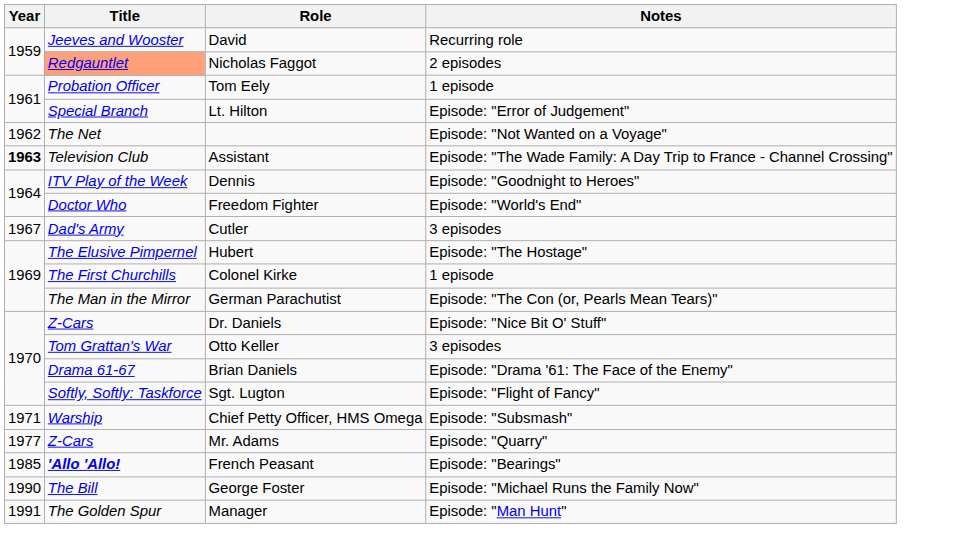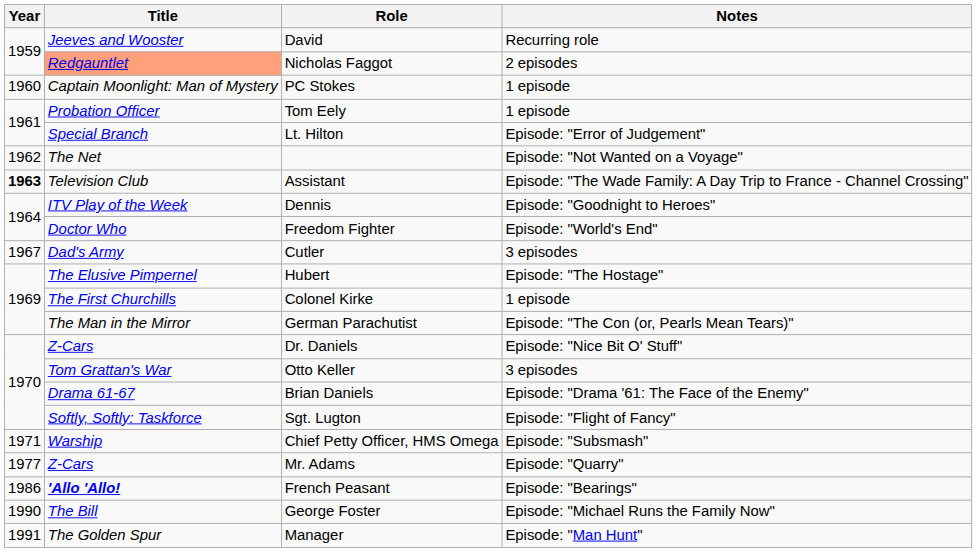+ row: 1960 | Captain Moonlight: Man of Mystery | PC Stokes | 1 episode
French Peasant | Year: 1985 -> 1986
